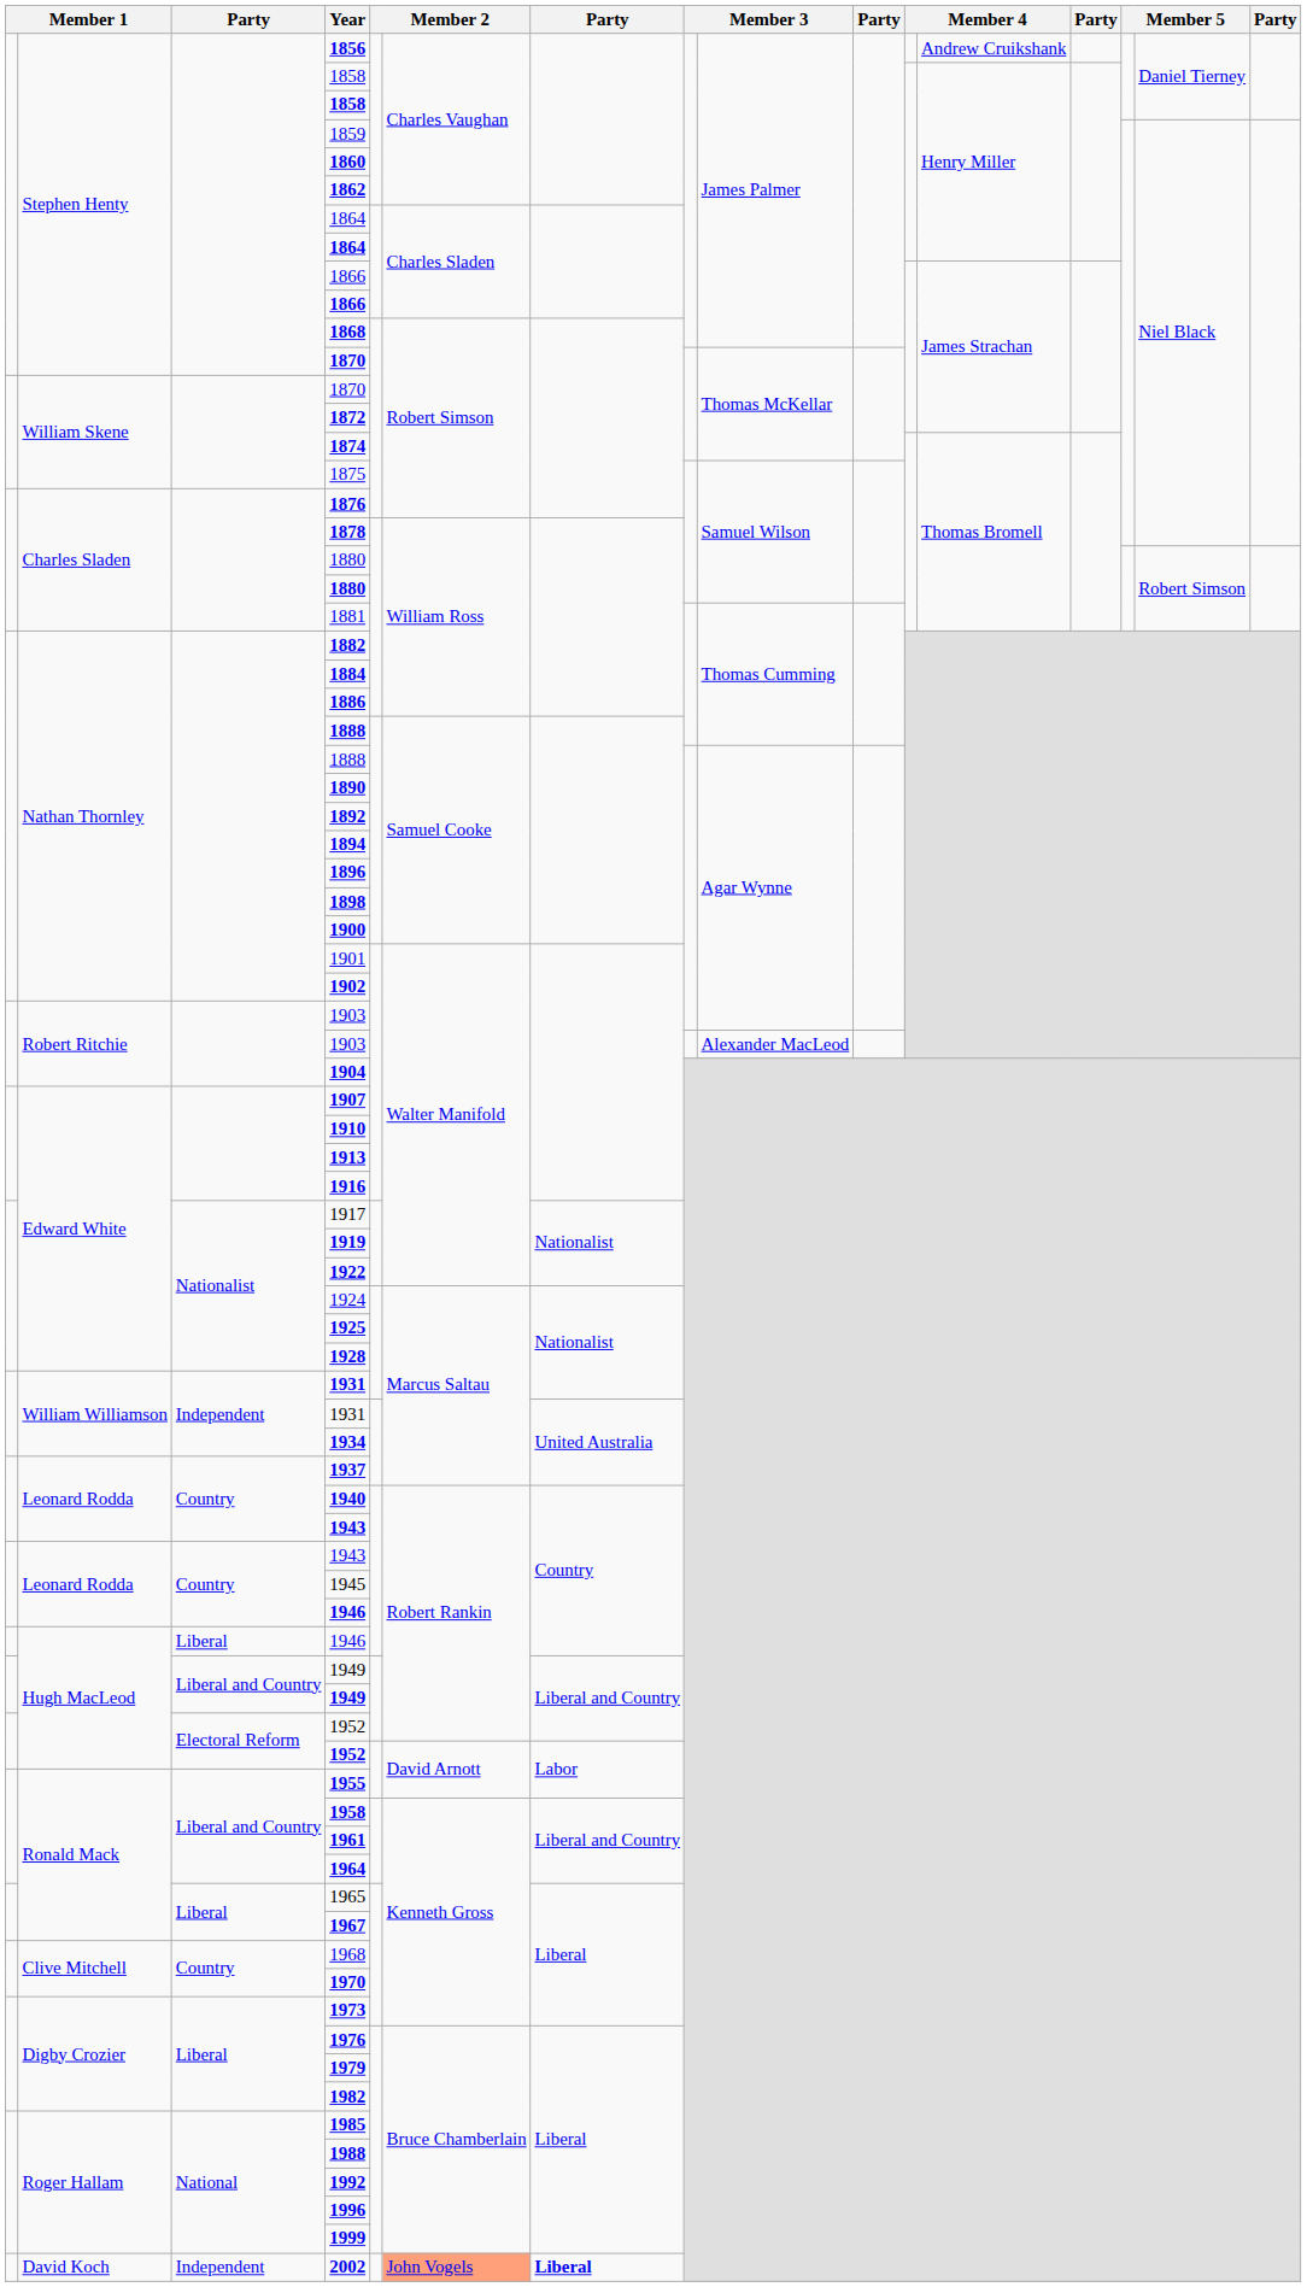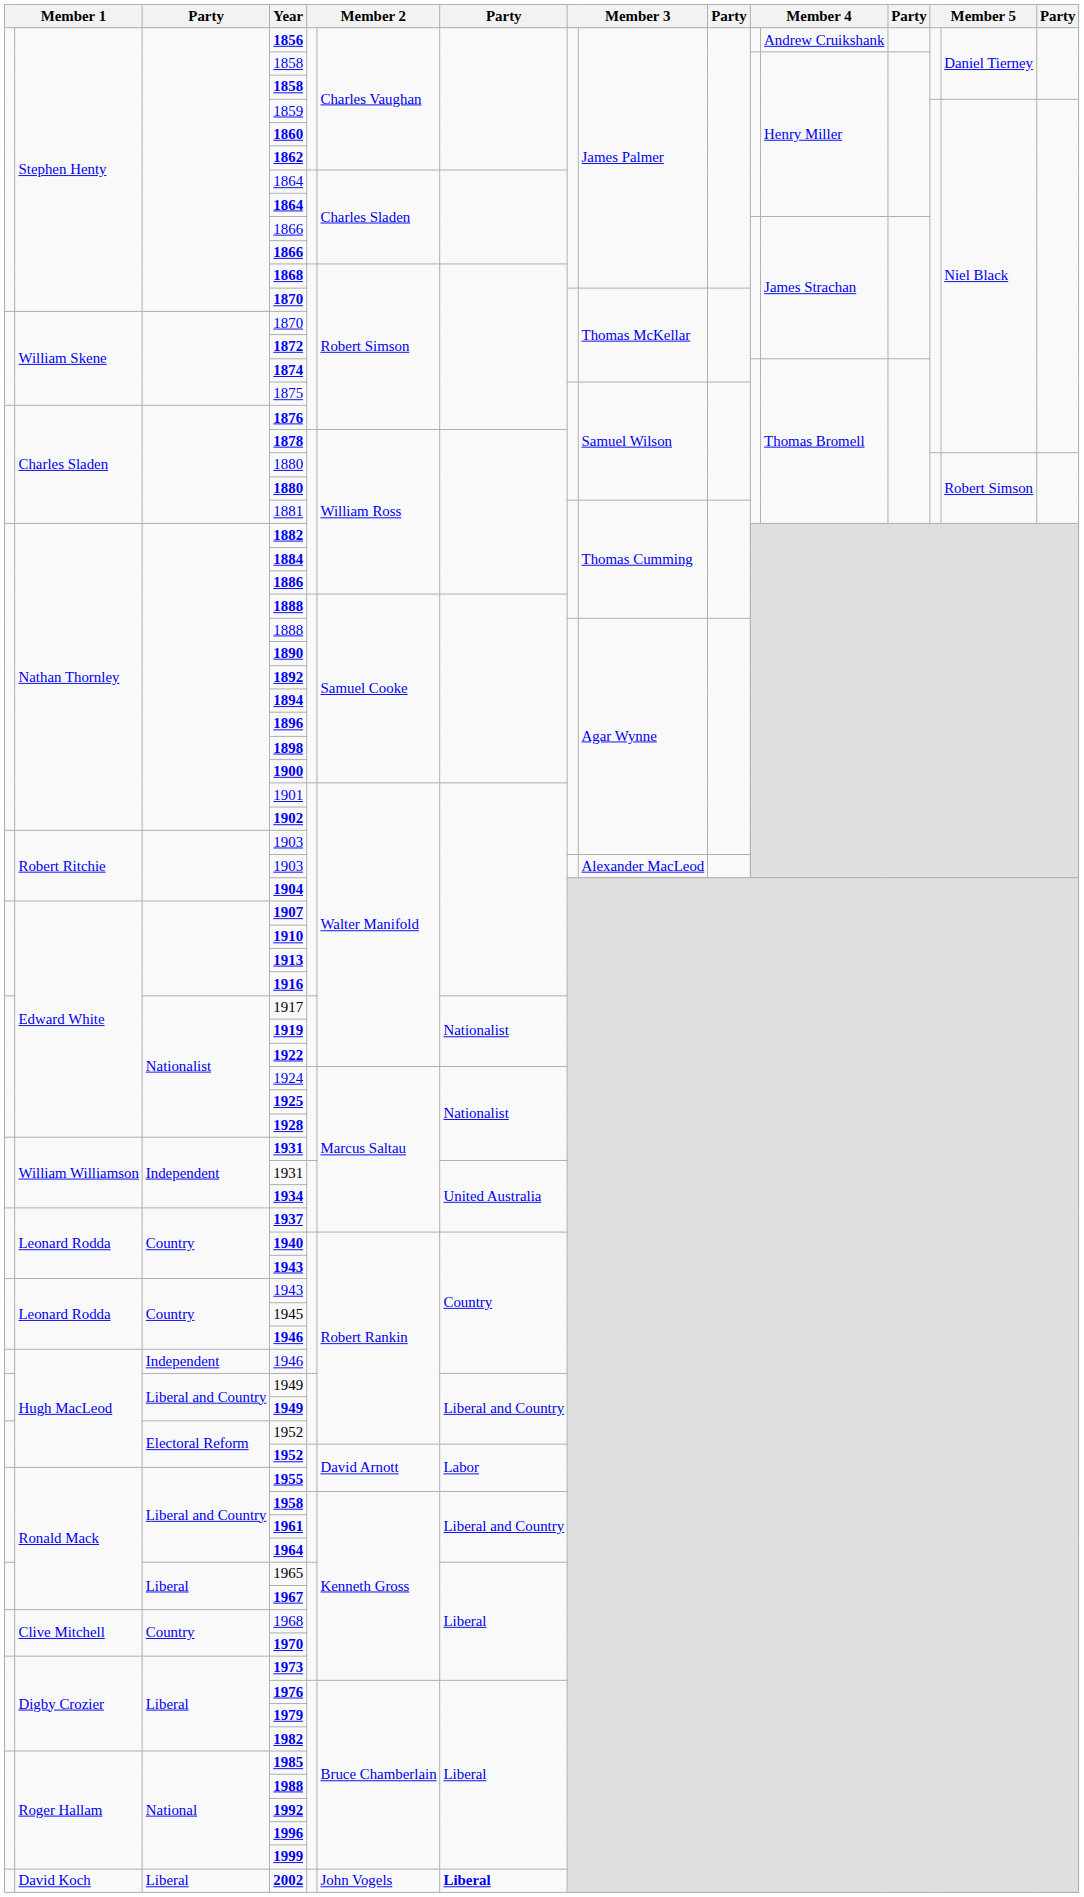Hugh MacLeod / 1946 | column 3: Liberal -> Independent
2002 | column 3: Independent -> Liberal
2002 | column 6: lightsalmon background -> no background
